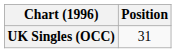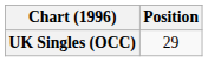UK Singles (OCC) | Position: 31 -> 29
